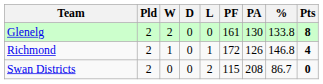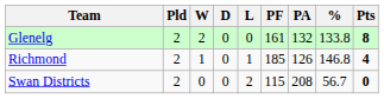Glenelg | PA: 130 -> 132
Richmond | PF: 172 -> 185
Swan Districts | %: 86.7 -> 56.7
